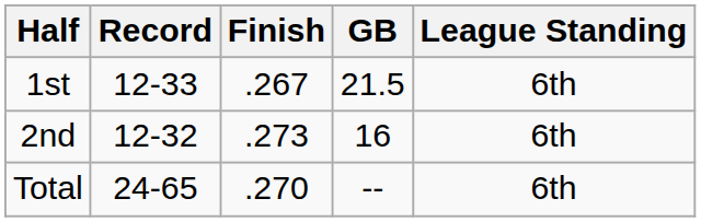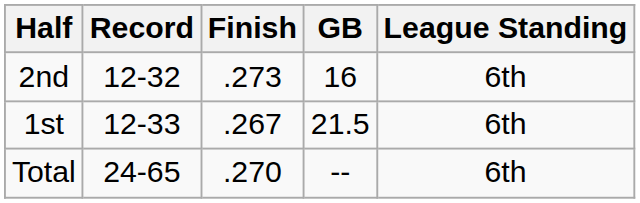rows swapped: 1st <-> 2nd
